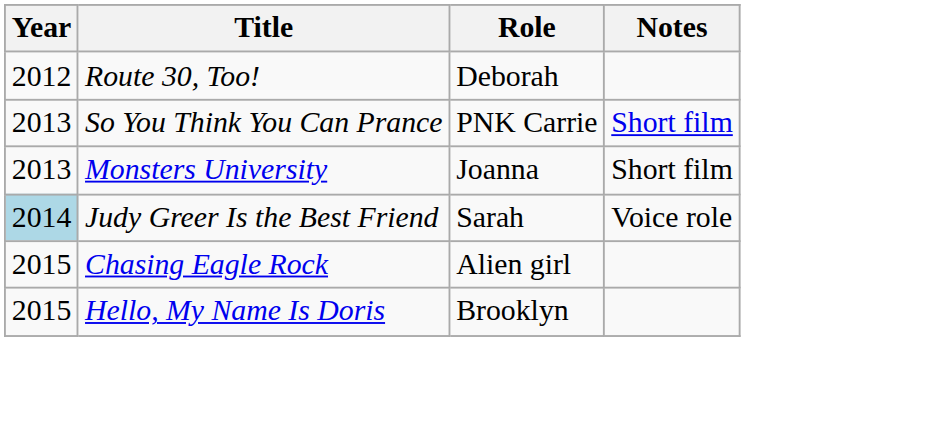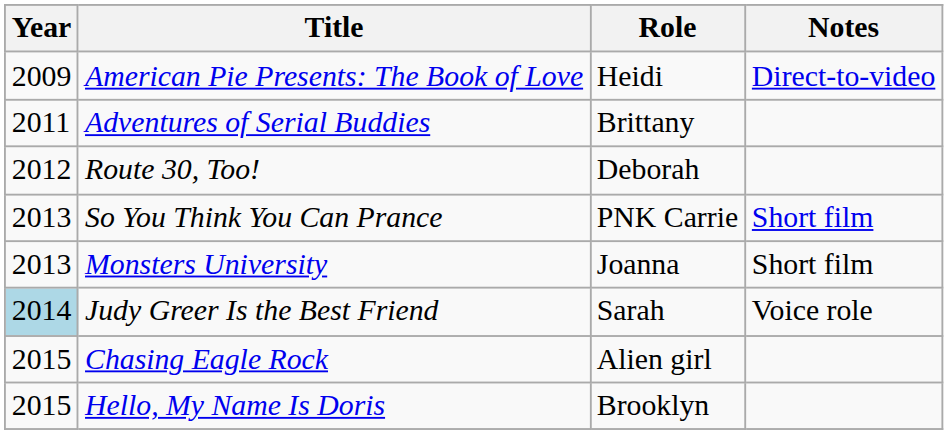+ row: 2009 | American Pie Presents: The Book of Love | Heidi | Direct-to-video
+ row: 2011 | Adventures of Serial Buddies | Brittany
